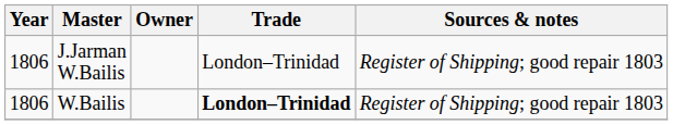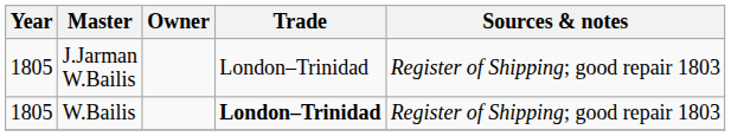J.Jarman W.Bailis | Year: 1806 -> 1805
W.Bailis | Year: 1806 -> 1805
